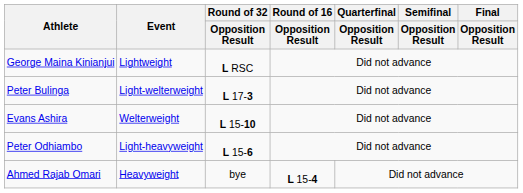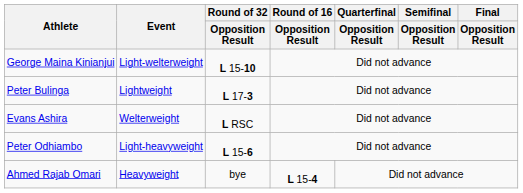George Maina Kinianjui | Event: Lightweight -> Light-welterweight
George Maina Kinianjui | Round of 32 / Opposition Result: L RSC -> L 15-10
Peter Bulinga | Event: Light-welterweight -> Lightweight
Evans Ashira | Round of 32 / Opposition Result: L 15-10 -> L RSC
